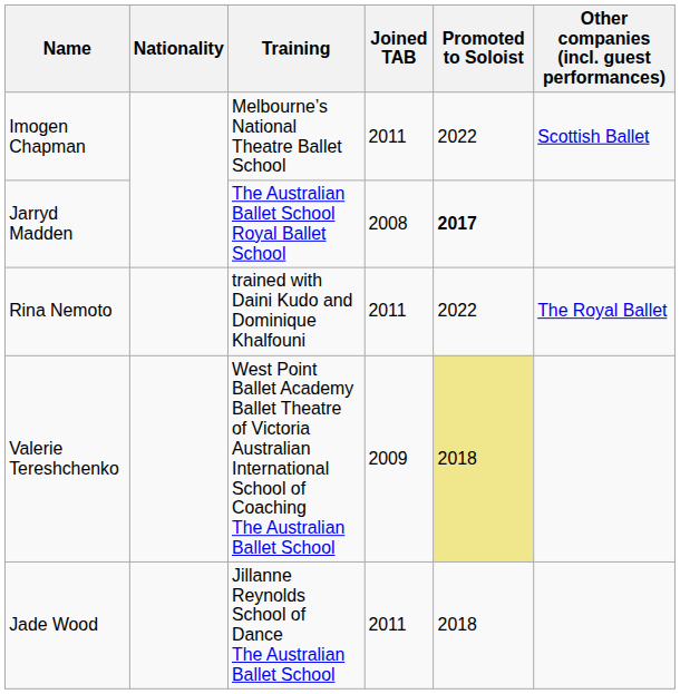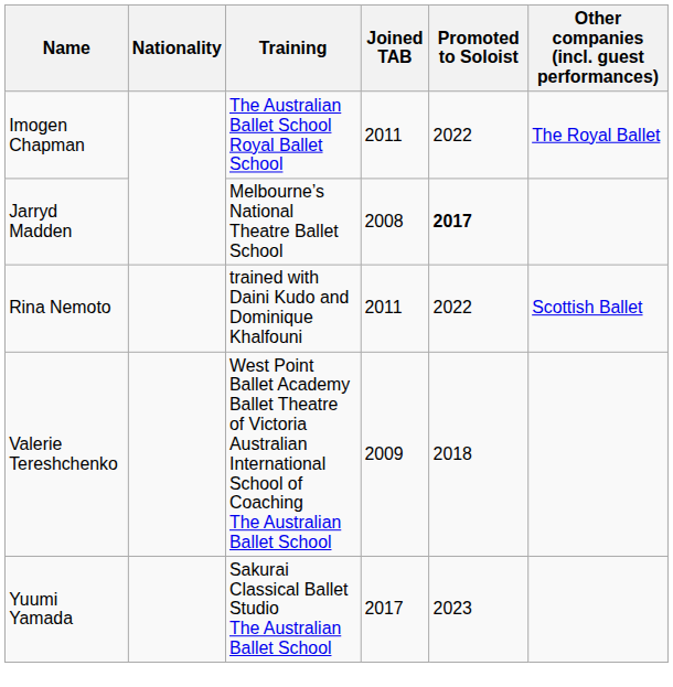Imogen Chapman | Training: Melbourne’s National Theatre Ballet School -> The Australian Ballet School Royal Ballet School
Imogen Chapman | Other companies (incl. guest performances): Scottish Ballet -> The Royal Ballet
Jarryd Madden | Training: The Australian Ballet School Royal Ballet School -> Melbourne’s National Theatre Ballet School
Rina Nemoto | Other companies (incl. guest performances): The Royal Ballet -> Scottish Ballet
Valerie Tereshchenko | Promoted to Soloist: khaki background -> no background
- row: Jade Wood | Jillanne Reynolds School of Dance The Australian Ballet School | 2011 | 2018
+ row: Yuumi Yamada | Sakurai Classical Ballet Studio The Australian Ballet School | 2017 | 2023
